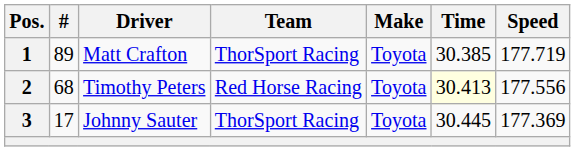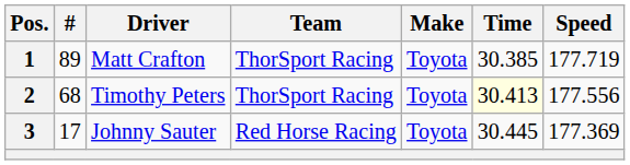2 | Team: Red Horse Racing -> ThorSport Racing
3 | Team: ThorSport Racing -> Red Horse Racing
